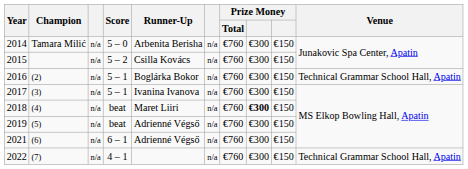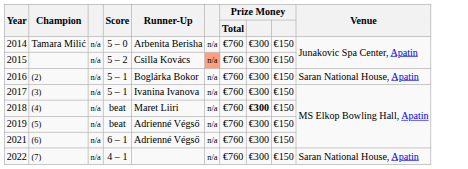2015 | column 6: no background -> lightsalmon background
2016 | Venue: Technical Grammar School Hall, Apatin -> Saran National House, Apatin
2022 | Venue: Technical Grammar School Hall, Apatin -> Saran National House, Apatin
